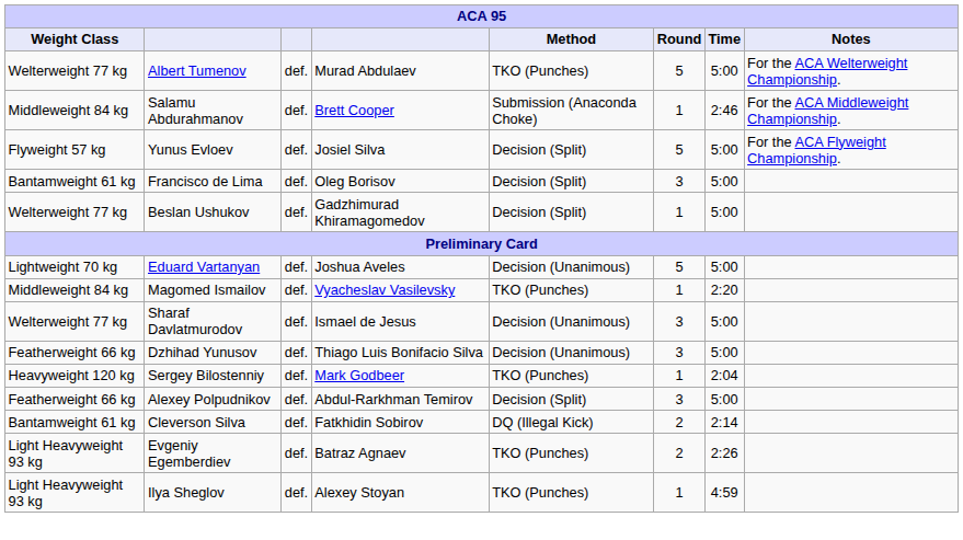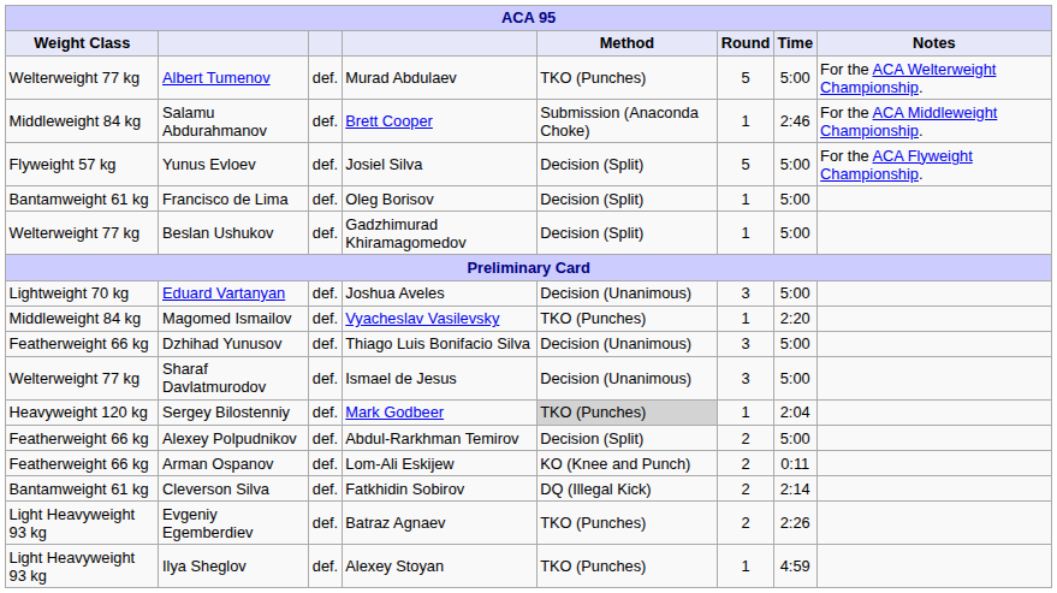Francisco de Lima | Round: 3 -> 1
Eduard Vartanyan | Round: 5 -> 3
rows swapped: Sharaf Davlatmurodov <-> Dzhihad Yunusov
Sergey Bilostenniy | Method: no background -> lightgrey background
Alexey Polpudnikov | Round: 3 -> 2
+ row: Featherweight 66 kg | Arman Ospanov | def. | Lom-Ali Eskijew | KO (Knee and Punch) | 2 | 0:11
